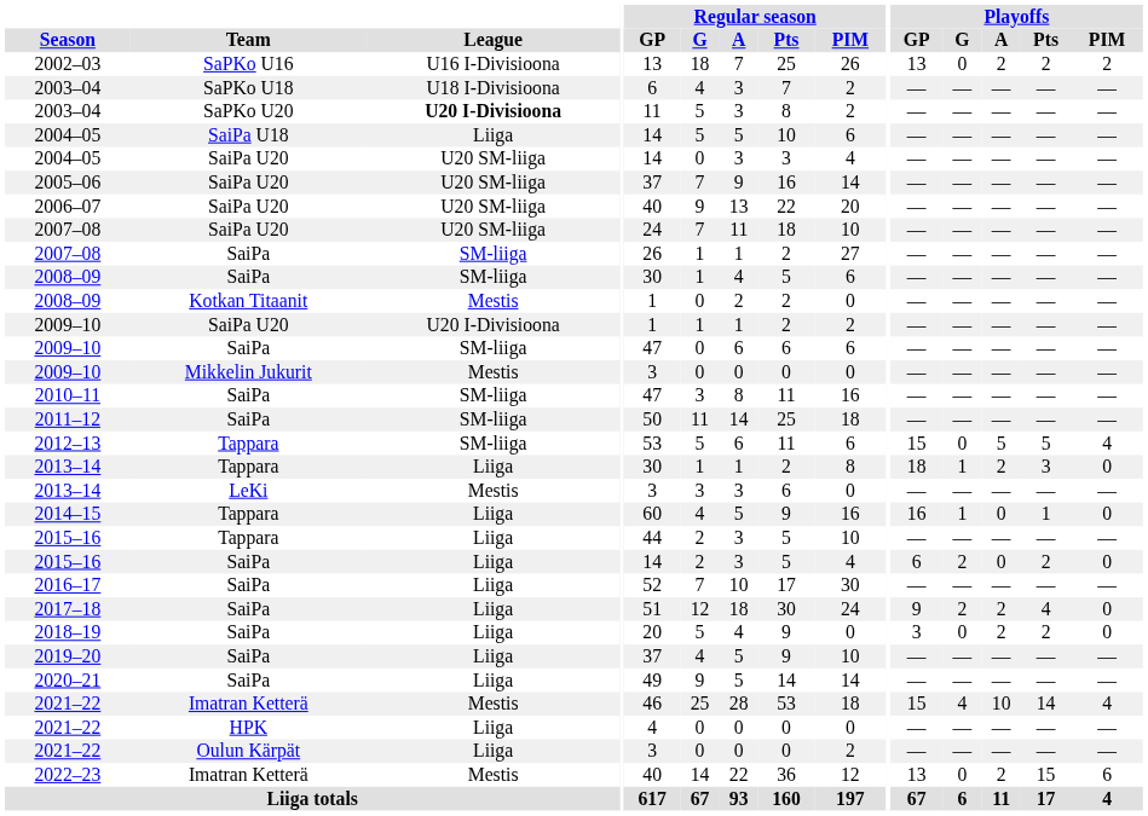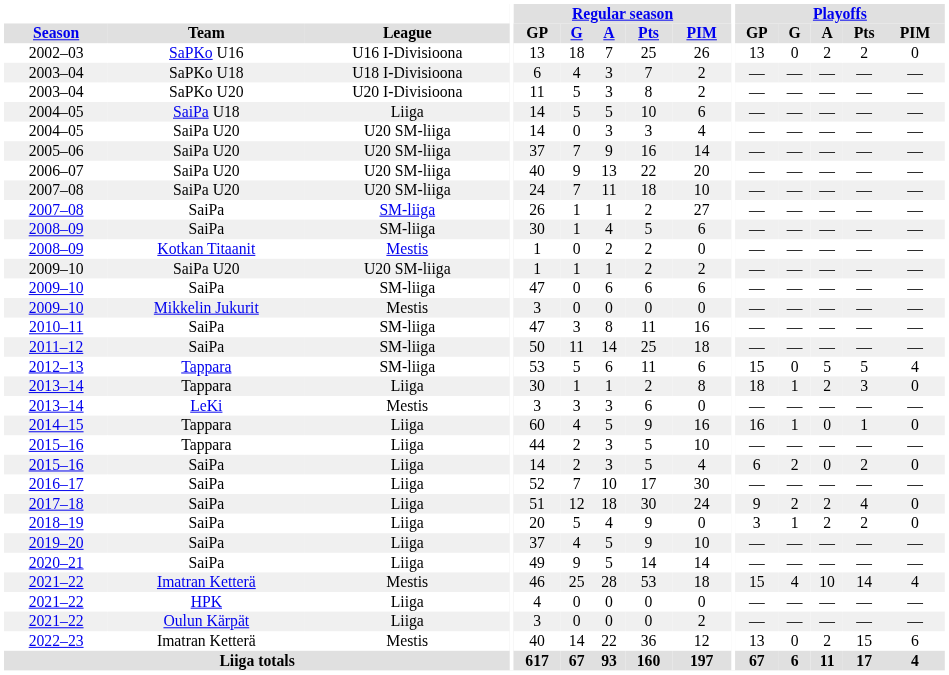2002–03 | Playoffs / PIM: 2 -> 0
2003–04 / SaPKo U20 | League: bold -> normal
2009–10 / SaiPa U20 | League: U20 I-Divisioona -> U20 SM-liiga
2018–19 | Playoffs / G: 0 -> 1
